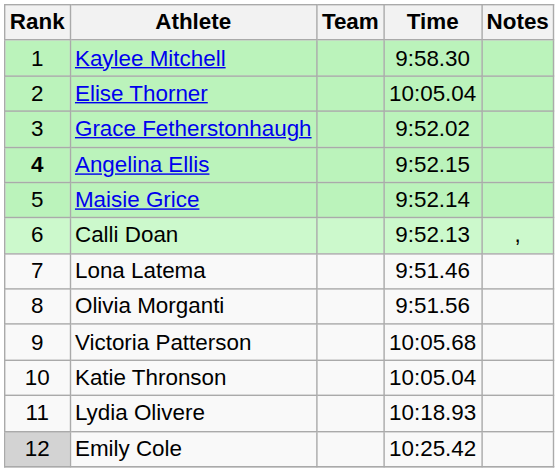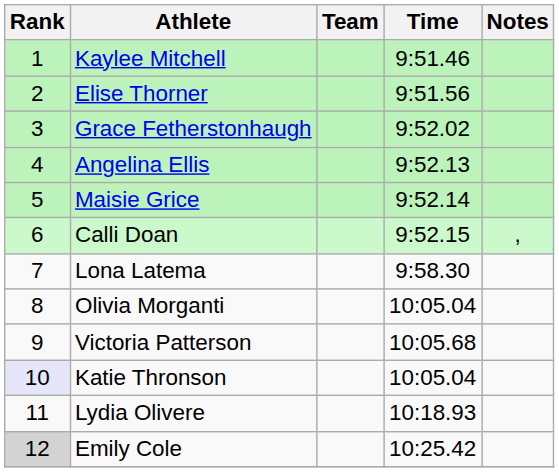Kaylee Mitchell | Time: 9:58.30 -> 9:51.46
Elise Thorner | Time: 10:05.04 -> 9:51.56
Angelina Ellis | Rank: bold -> normal
Angelina Ellis | Time: 9:52.15 -> 9:52.13
Calli Doan | Time: 9:52.13 -> 9:52.15
Lona Latema | Time: 9:51.46 -> 9:58.30
Olivia Morganti | Time: 9:51.56 -> 10:05.04
Katie Thronson | Rank: no background -> lavender background
